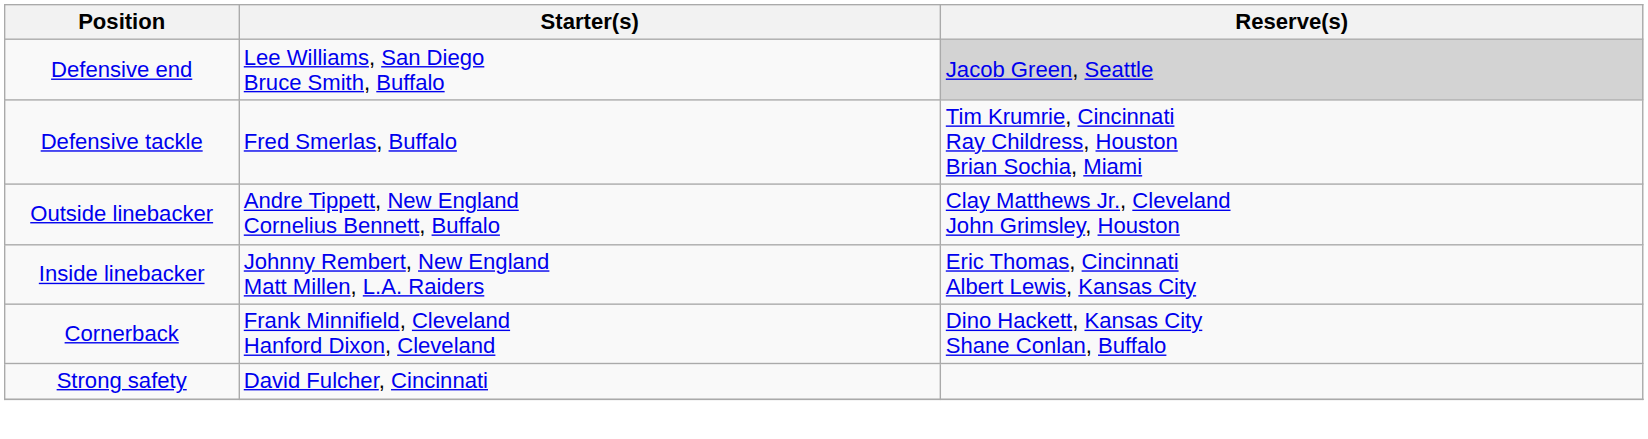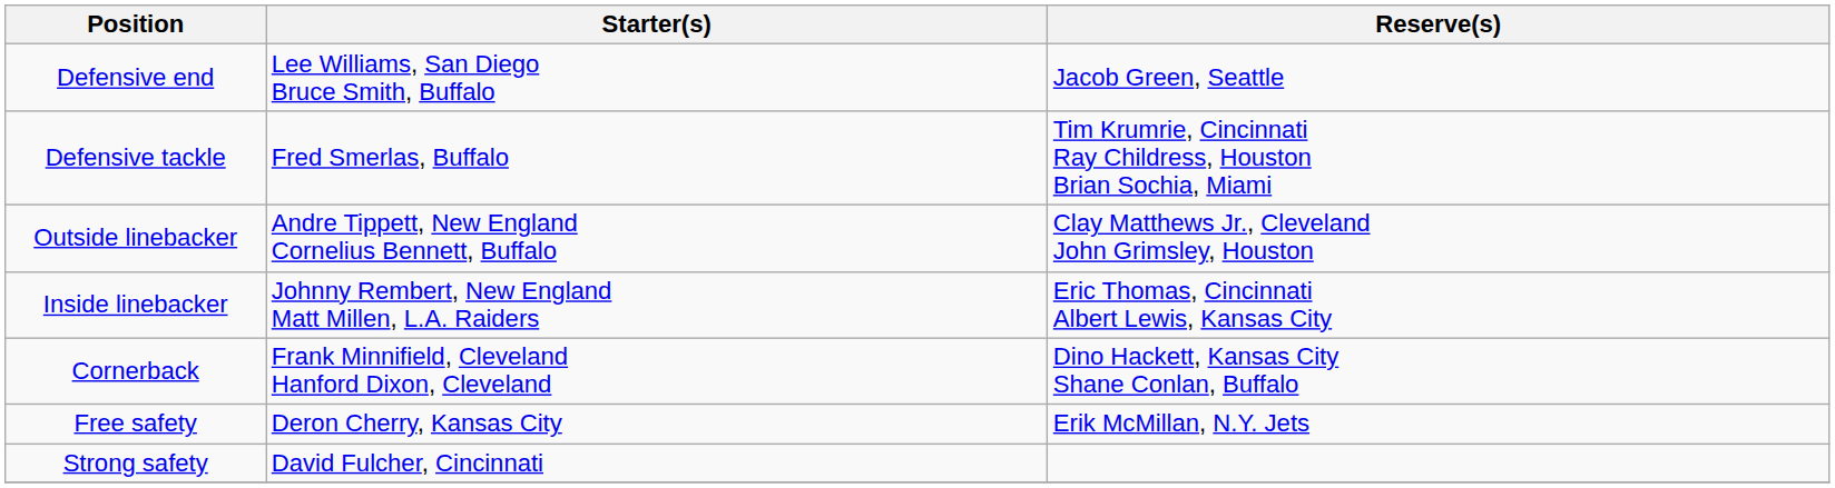Defensive end | Reserve(s): lightgrey background -> no background
+ row: Free safety | Deron Cherry, Kansas City | Erik McMillan, N.Y. Jets
